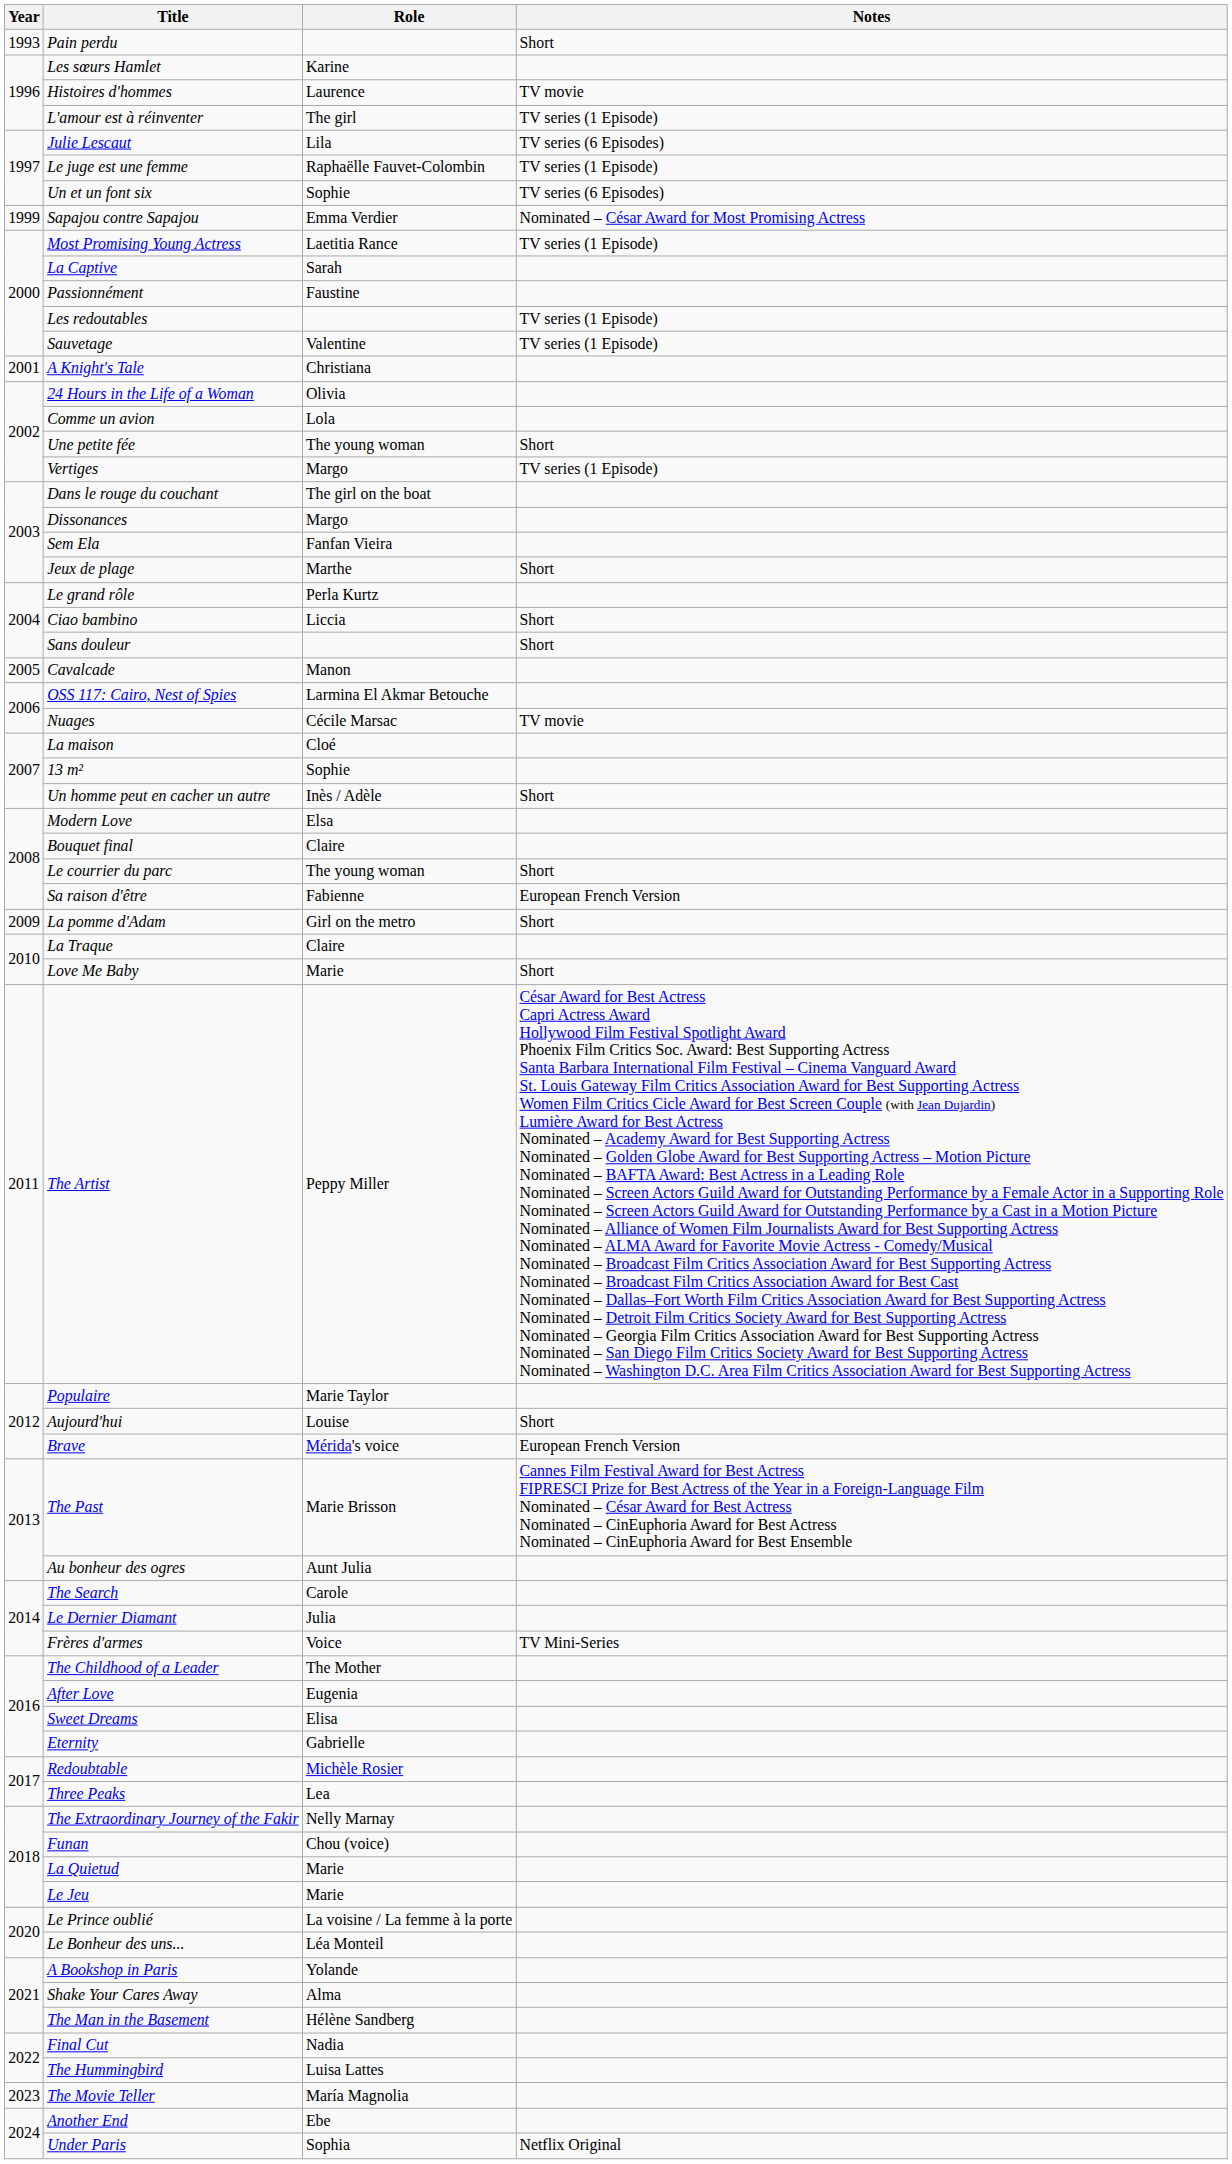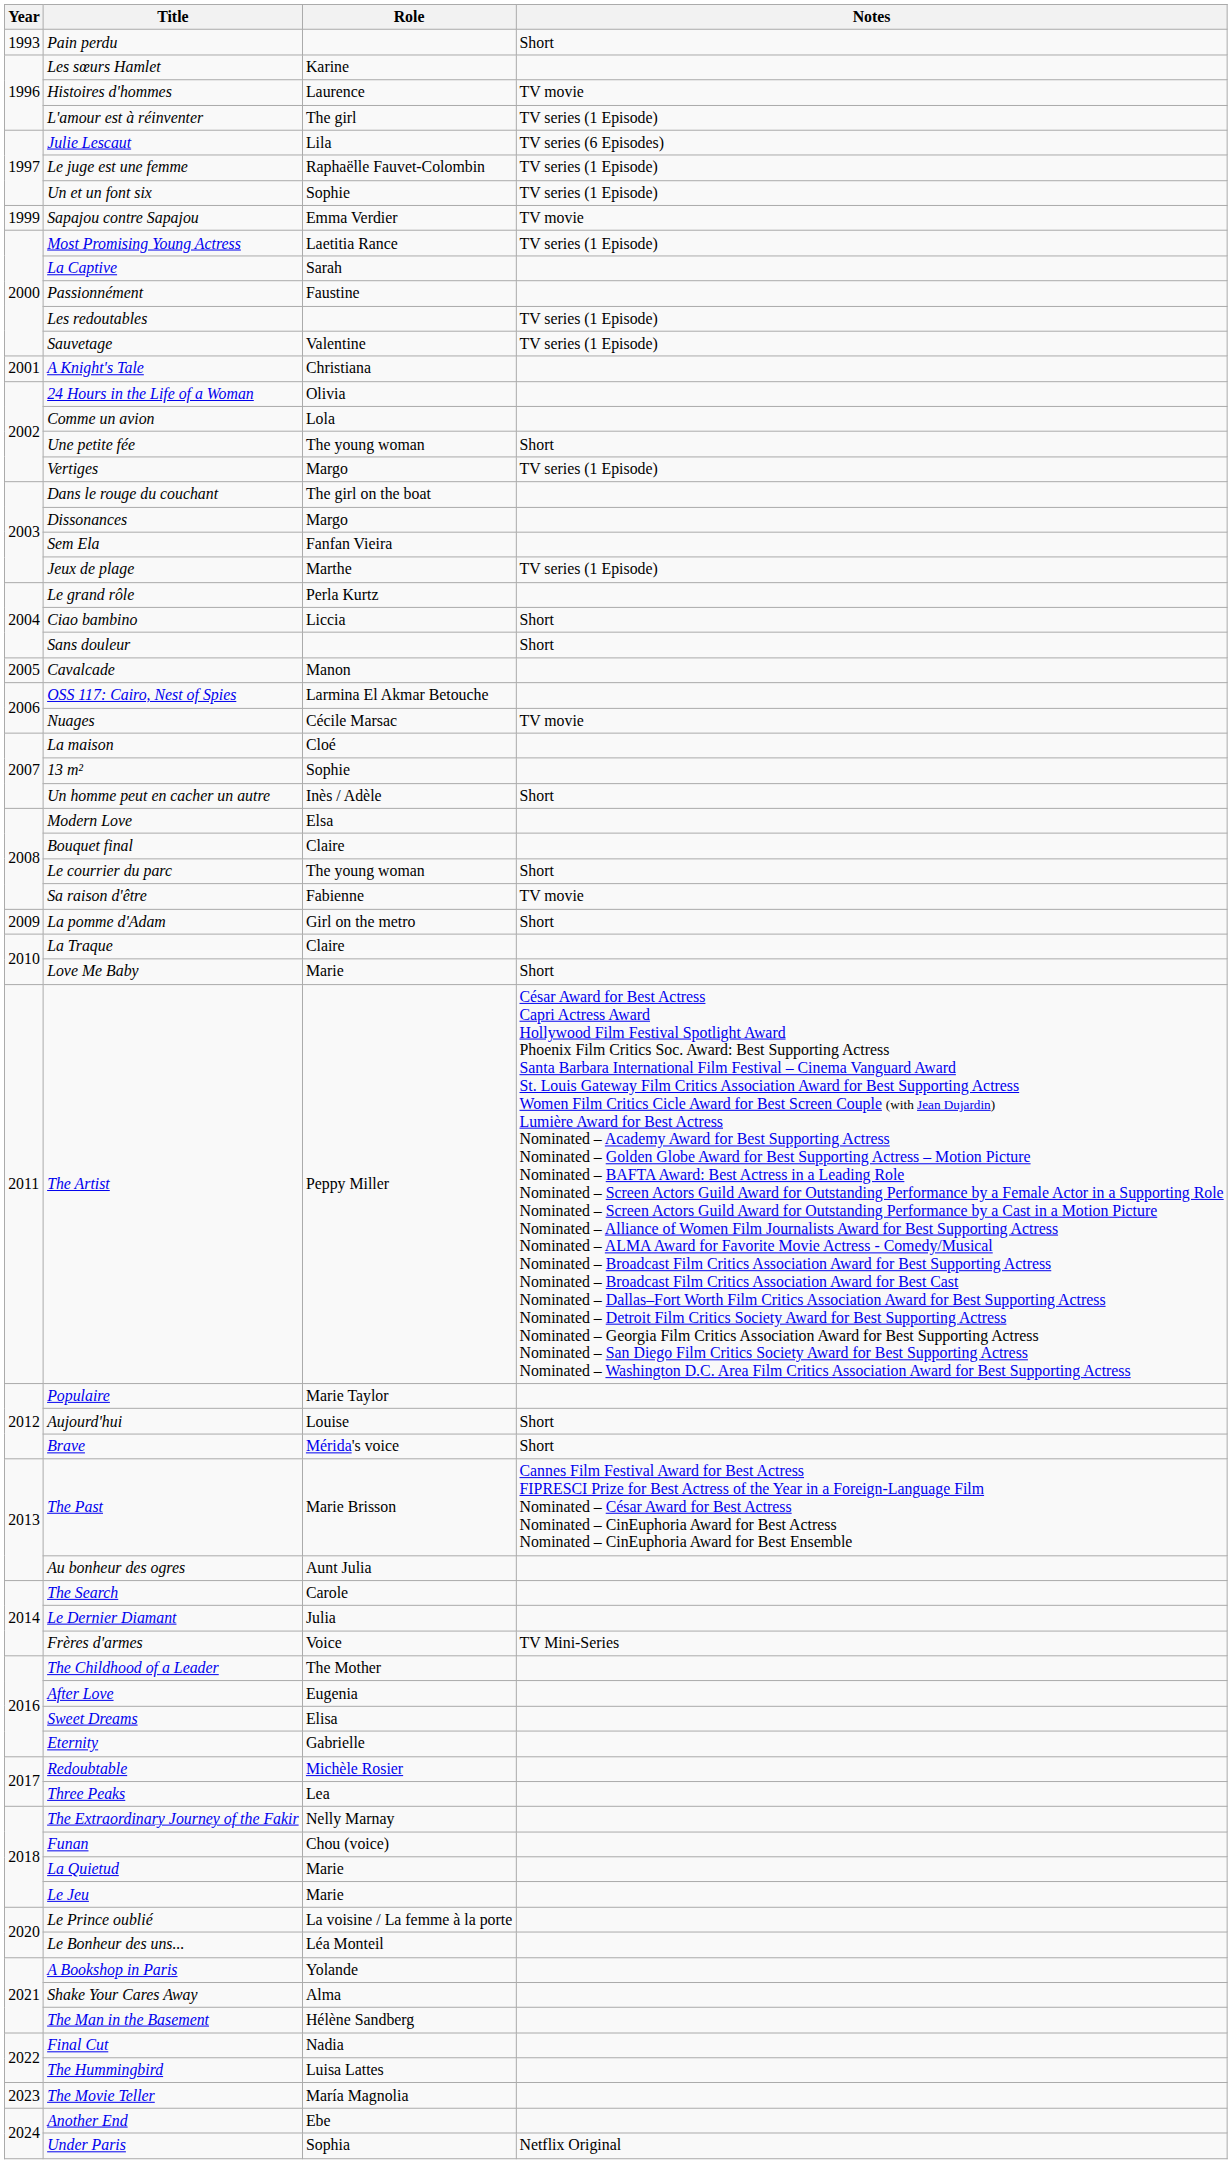Un et un font six | Notes: TV series (6 Episodes) -> TV series (1 Episode)
Sapajou contre Sapajou | Notes: Nominated – César Award for Most Promising Actress -> TV movie
Jeux de plage | Notes: Short -> TV series (1 Episode)
Sa raison d'être | Notes: European French Version -> TV movie
Brave | Notes: European French Version -> Short
